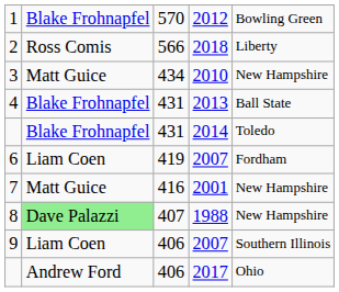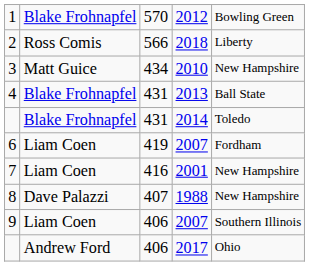7 | column 2: Matt Guice -> Liam Coen
8 | column 2: lightgreen background -> no background
